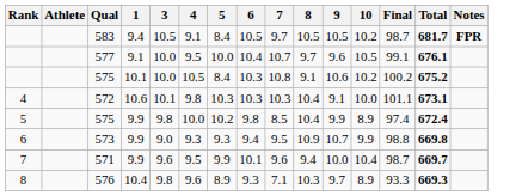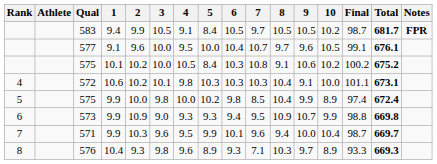+ column: 2 | 9.9 | 9.6 | 10.2 | 10.2 | 10.0 | 10.9 | 10.3 | 9.3
